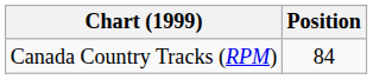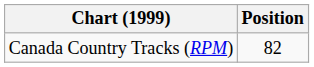Canada Country Tracks (RPM) | Position: 84 -> 82
